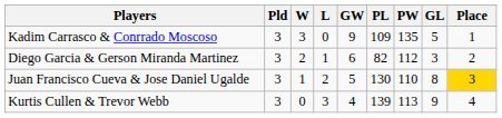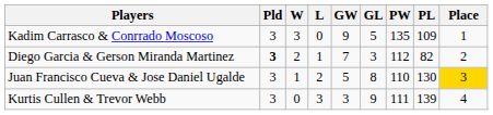columns swapped: GL <-> PL
Diego Garcia & Gerson Miranda Martinez | Pld: normal -> bold
Diego Garcia & Gerson Miranda Martinez | GW: 6 -> 7
Kurtis Cullen & Trevor Webb | GW: 4 -> 3
Kurtis Cullen & Trevor Webb | PW: 113 -> 111
